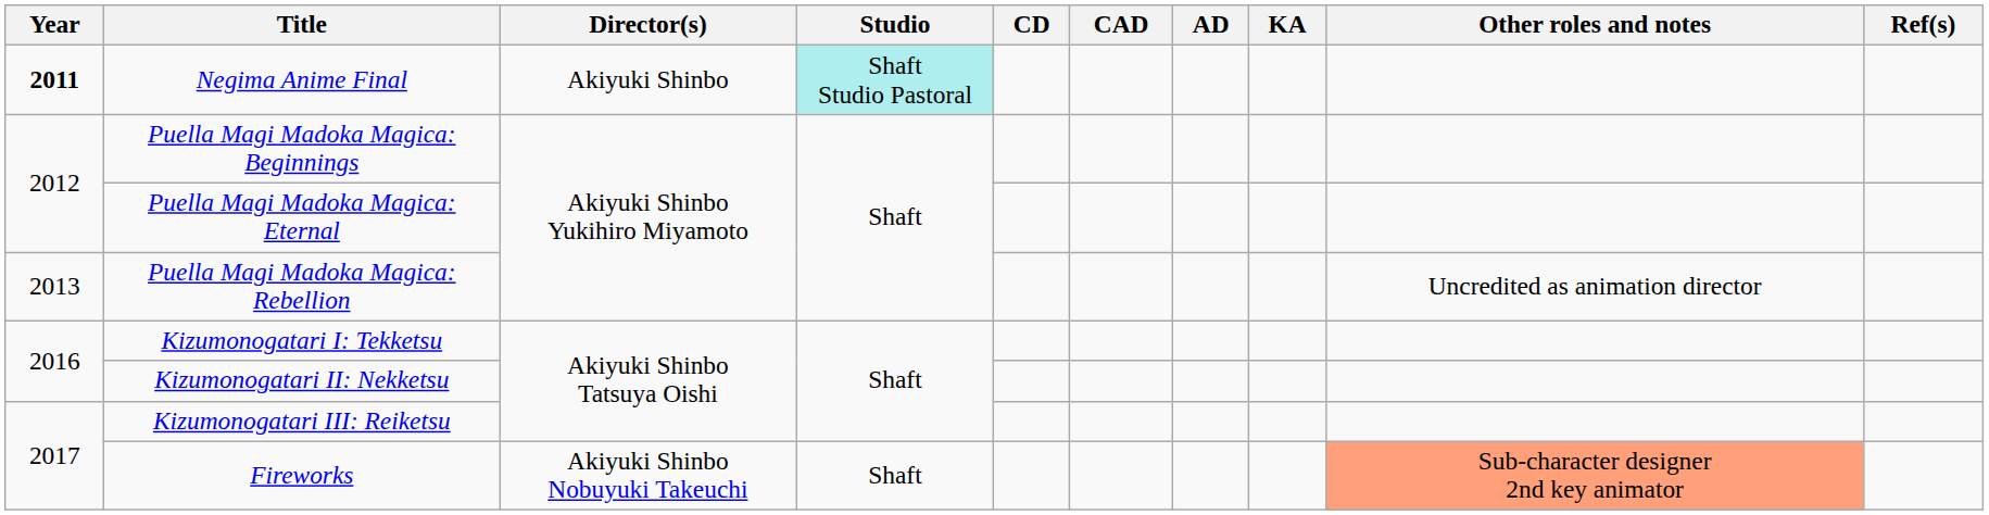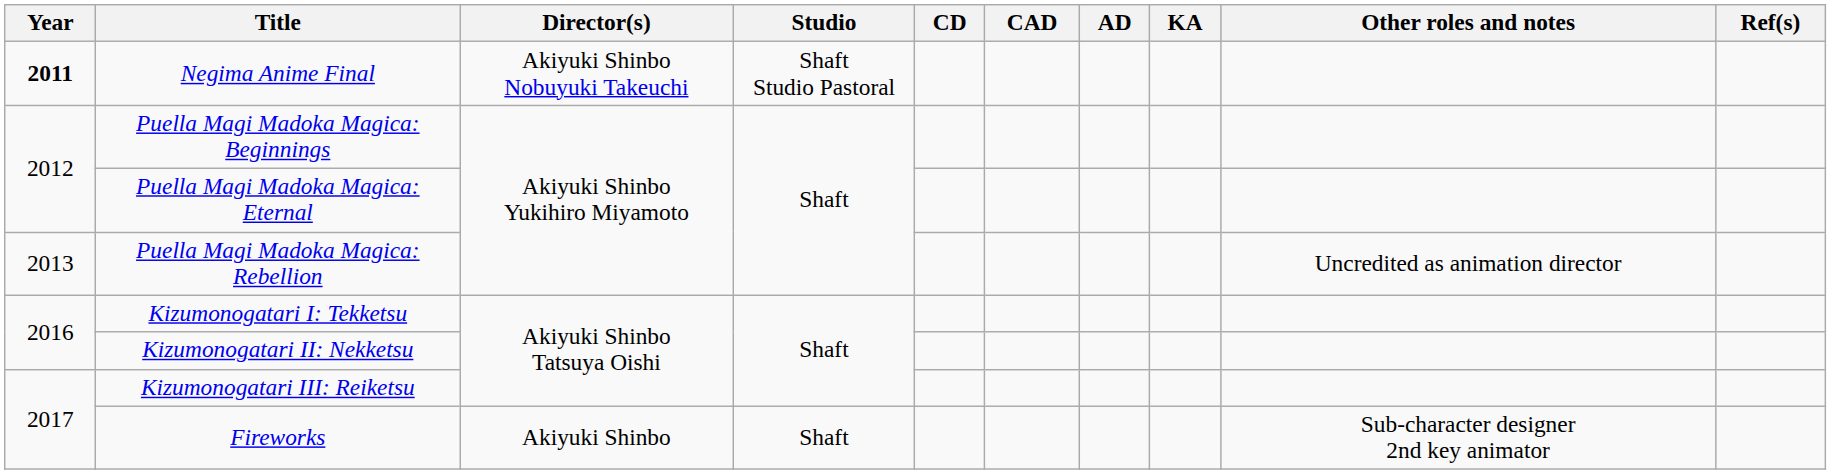Negima Anime Final | Director(s): Akiyuki Shinbo -> Akiyuki Shinbo Nobuyuki Takeuchi
Negima Anime Final | Studio: paleturquoise background -> no background
Fireworks | Director(s): Akiyuki Shinbo Nobuyuki Takeuchi -> Akiyuki Shinbo
Fireworks | Other roles and notes: lightsalmon background -> no background
